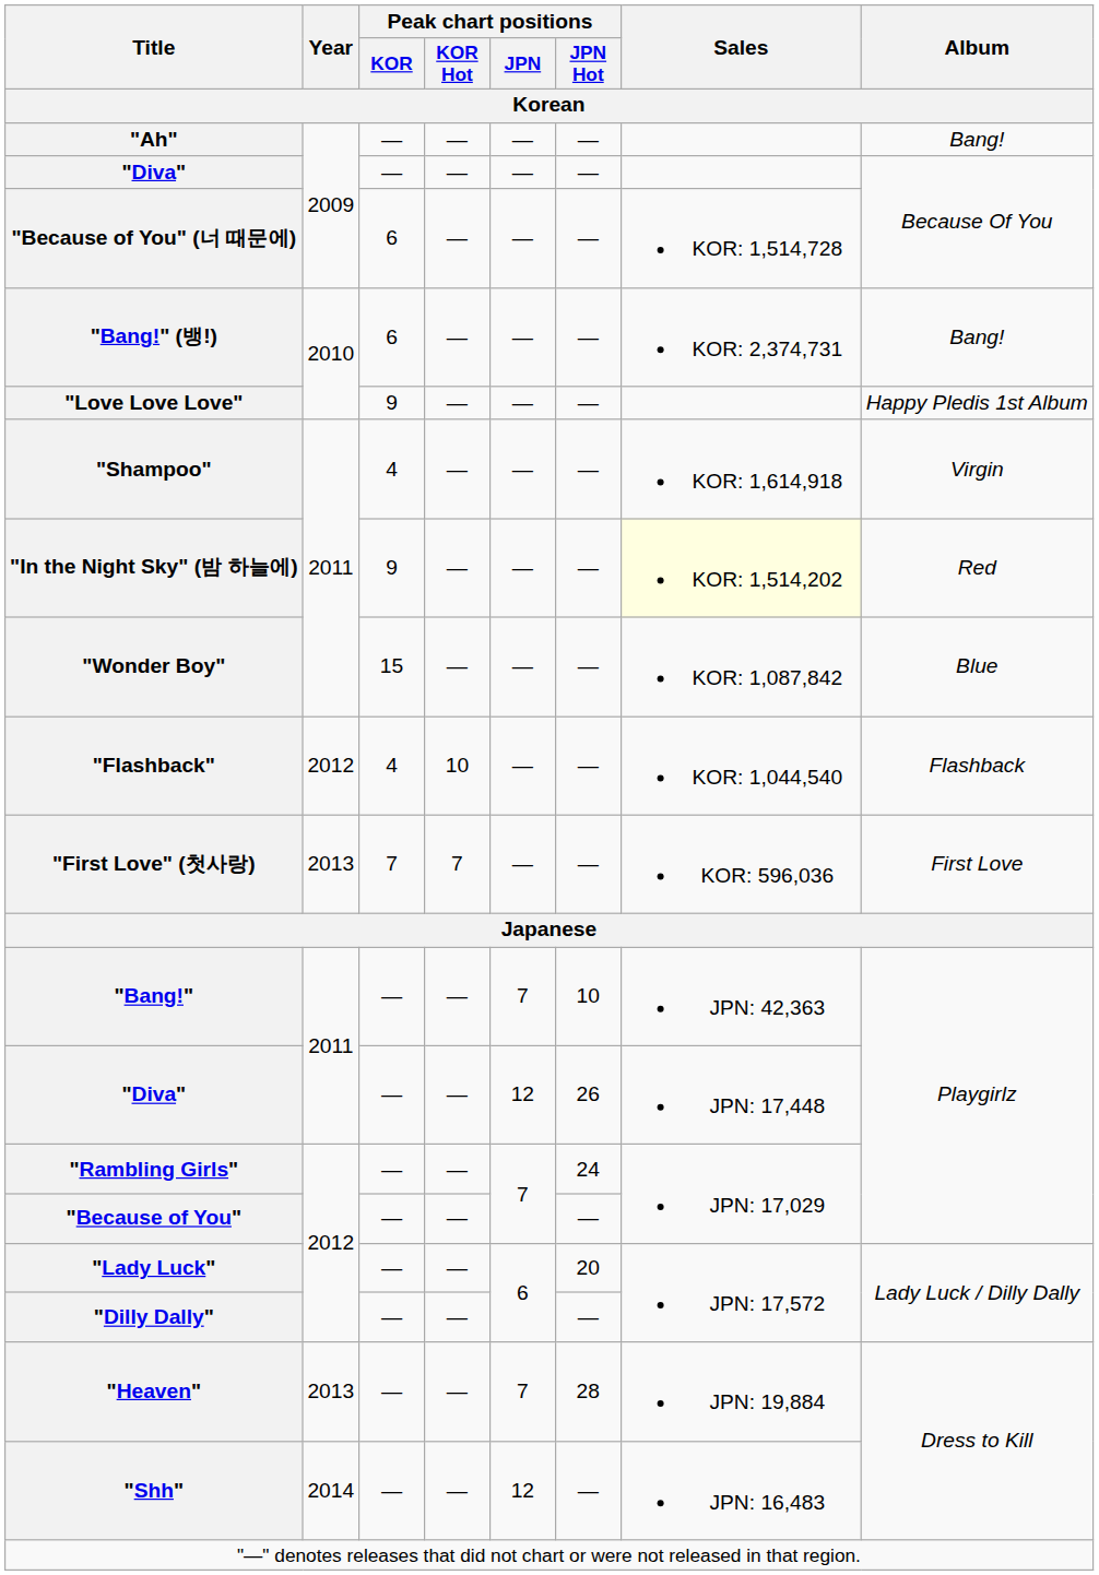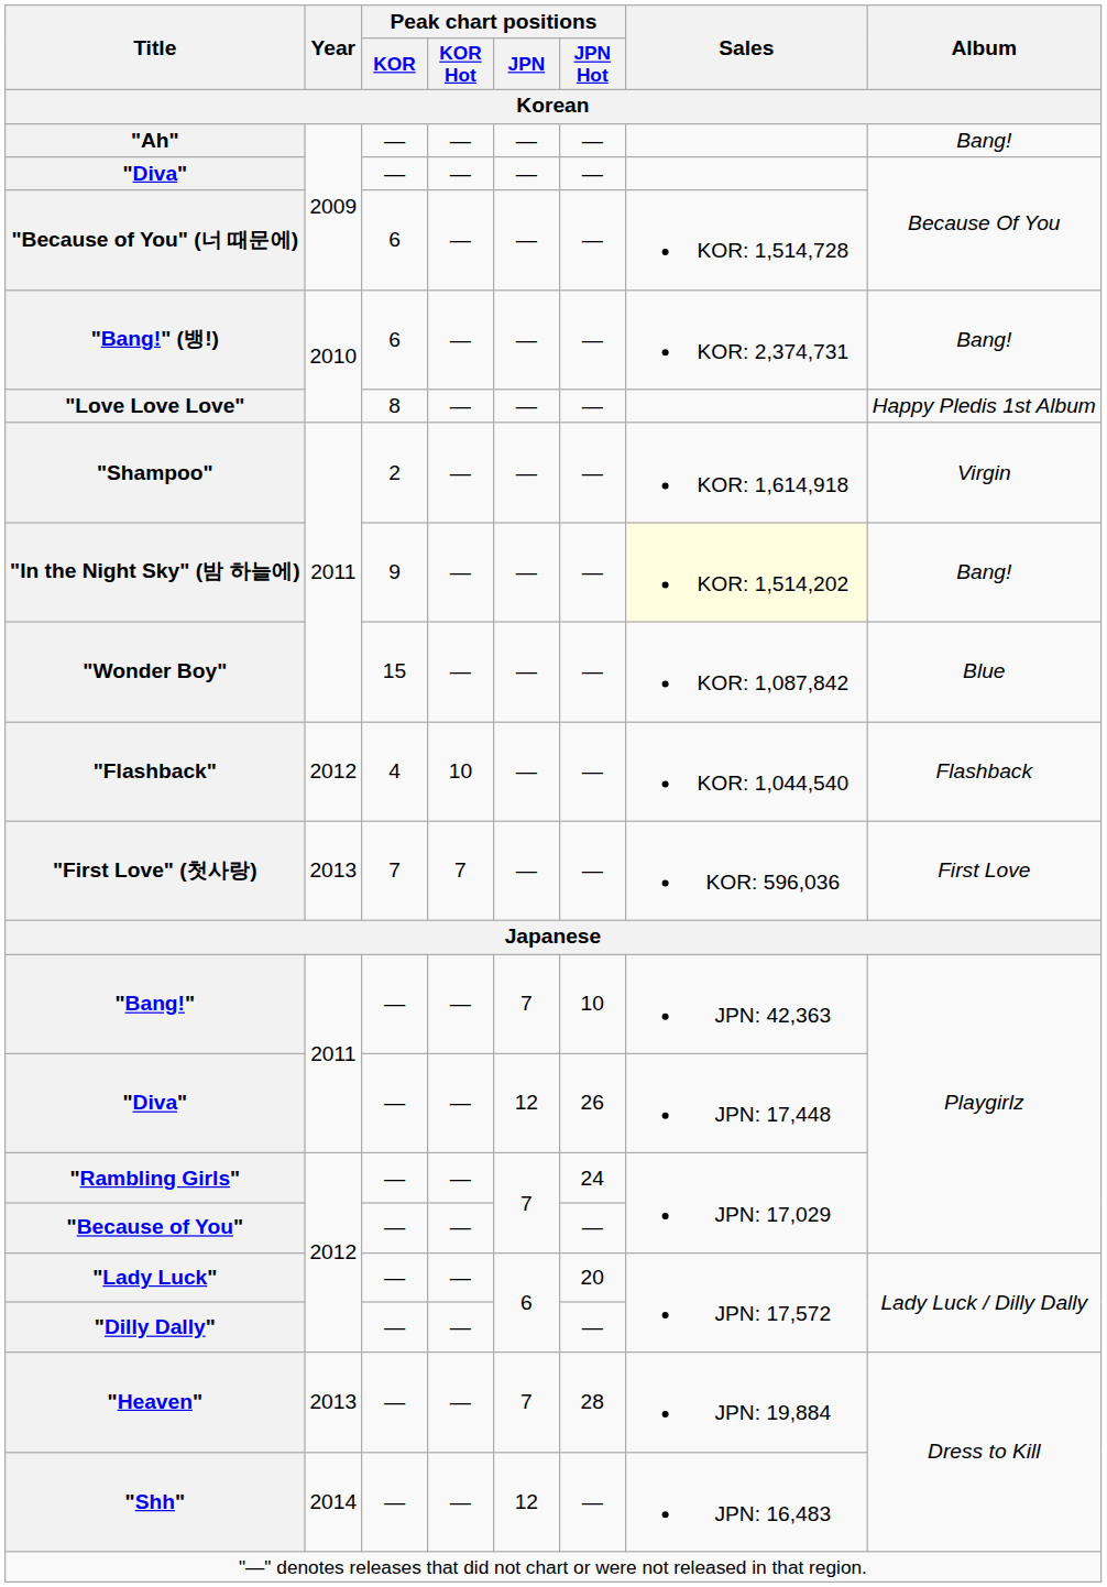"Love Love Love" | Peak chart positions / KOR / Korean: 9 -> 8
"Shampoo" | Peak chart positions / KOR / Korean: 4 -> 2
"In the Night Sky" (밤 하늘에) | Album / Korean: Red -> Bang!
